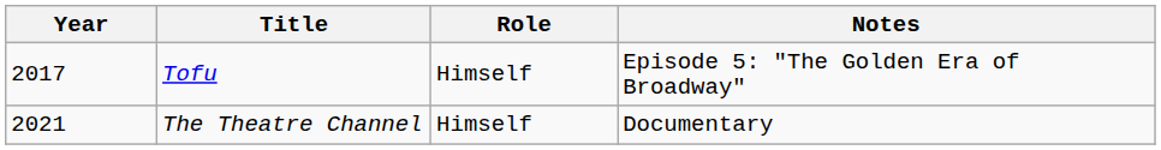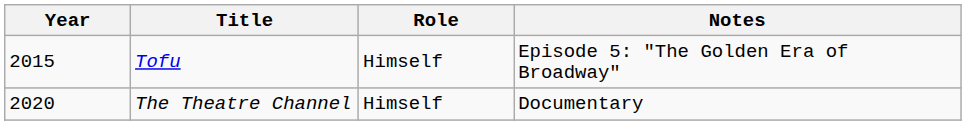Tofu | Year: 2017 -> 2015
The Theatre Channel | Year: 2021 -> 2020
